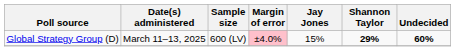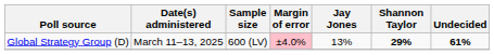Global Strategy Group (D) | Jay Jones: 15% -> 13%
Global Strategy Group (D) | Undecided: 60% -> 61%
